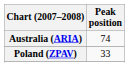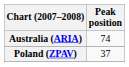Poland (ZPAV) | Peak position: 33 -> 37
